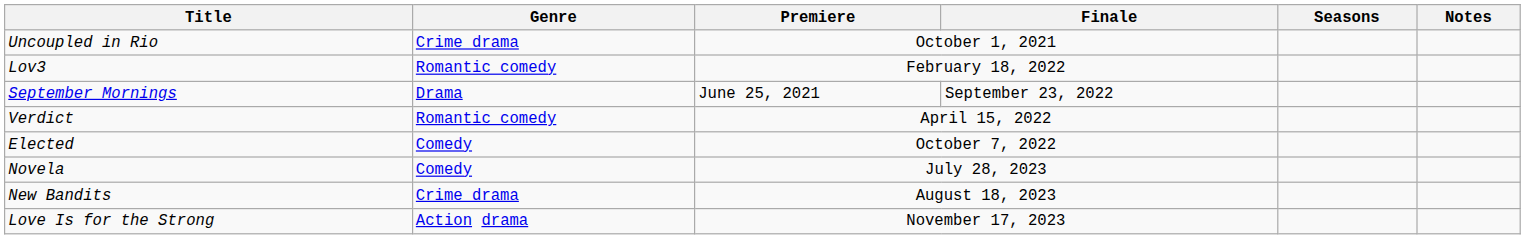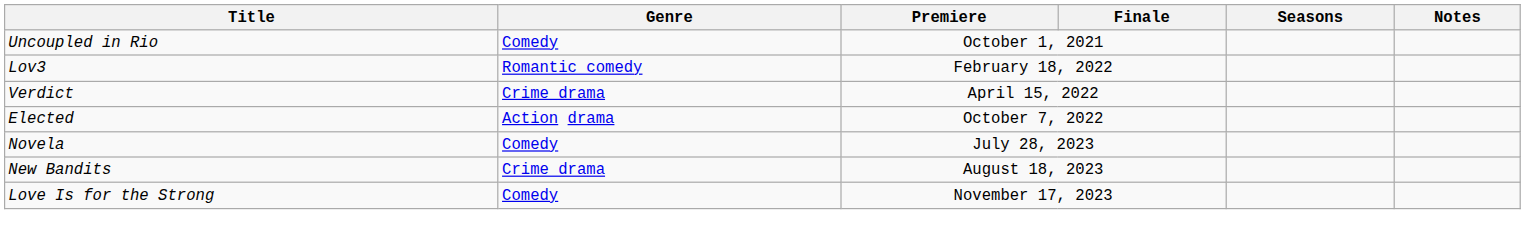Uncoupled in Rio | Genre: Crime drama -> Comedy
- row: September Mornings | Drama | June 25, 2021 | September 23, 2022
Verdict | Genre: Romantic comedy -> Crime drama
Elected | Genre: Comedy -> Action drama
Love Is for the Strong | Genre: Action drama -> Comedy
